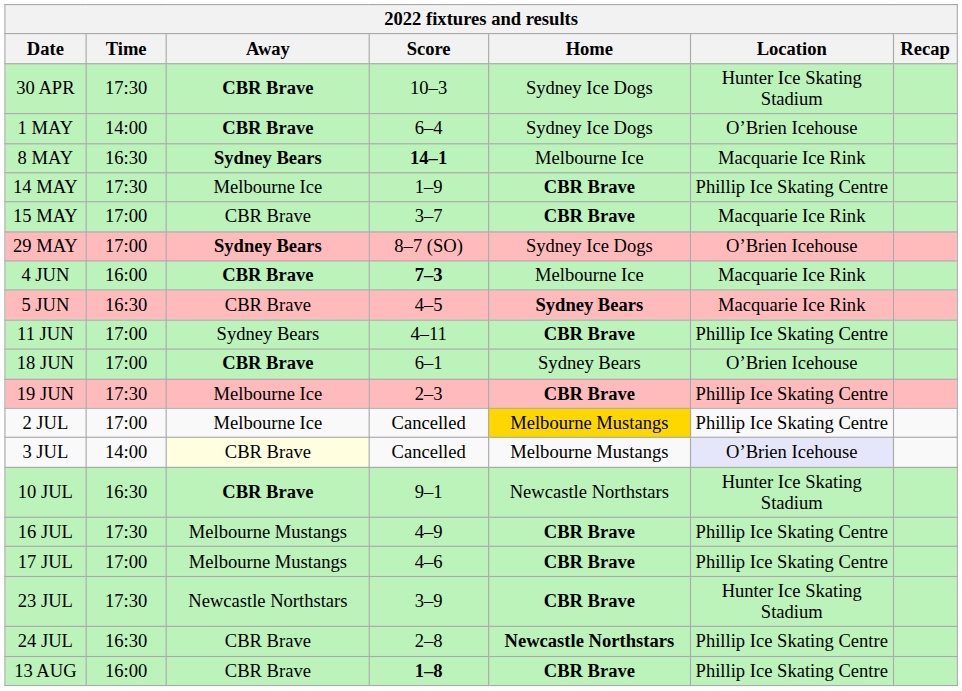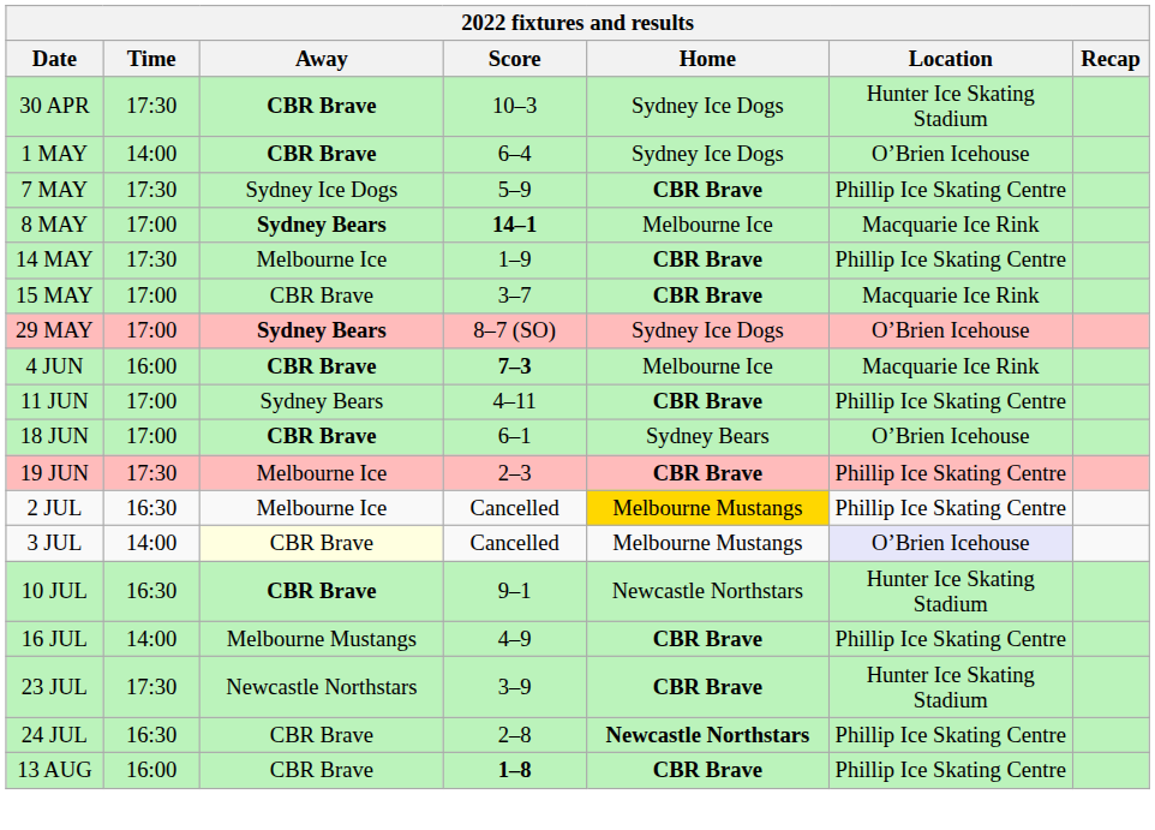+ row: 7 MAY | 17:30 | Sydney Ice Dogs | 5–9 | CBR Brave | Phillip Ice Skating Centre
8 MAY | Time: 16:30 -> 17:00
- row: 5 JUN | 16:30 | CBR Brave | 4–5 | Sydney Bears | Macquarie Ice Rink
2 JUL | Time: 17:00 -> 16:30
16 JUL | Time: 17:30 -> 14:00
- row: 17 JUL | 17:00 | Melbourne Mustangs | 4–6 | CBR Brave | Phillip Ice Skating Centre
